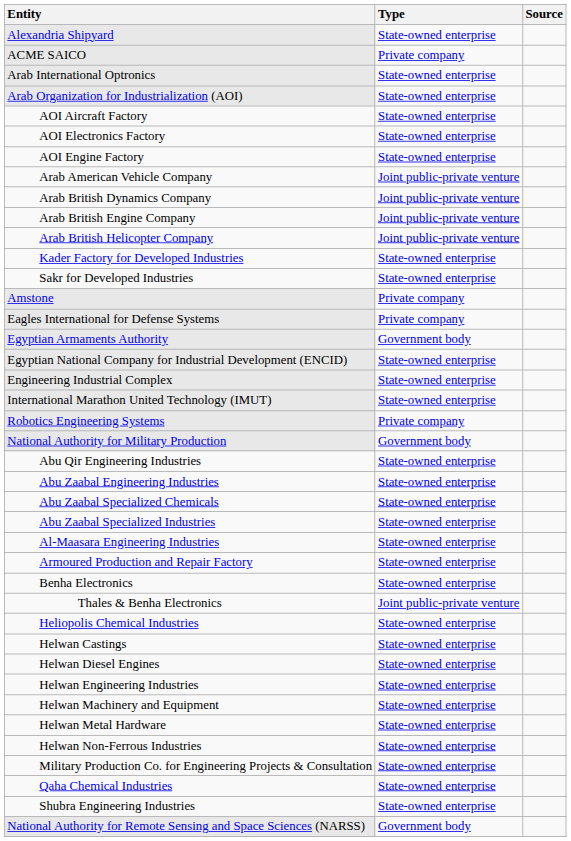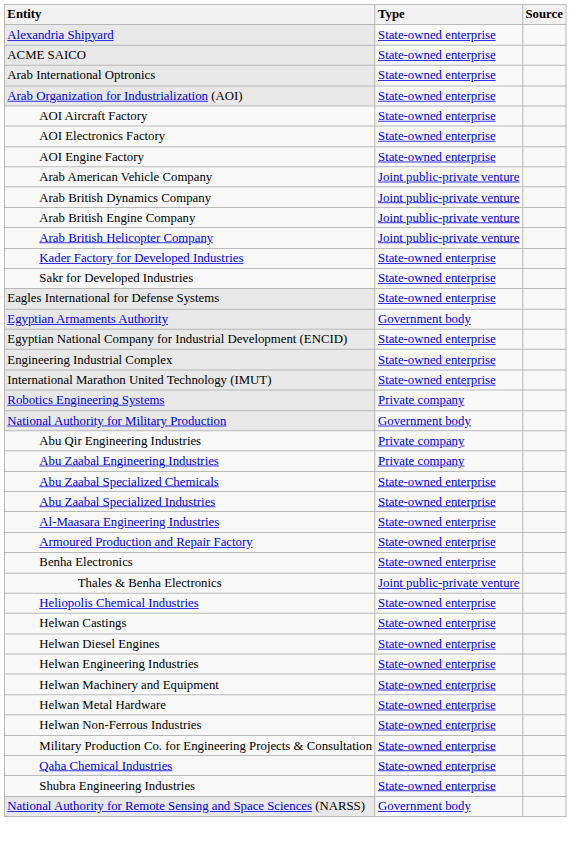ACME SAICO | Type: Private company -> State-owned enterprise
- row: Amstone | Private company
Eagles International for Defense Systems | Type: Private company -> State-owned enterprise
Abu Qir Engineering Industries | Type: State-owned enterprise -> Private company
Abu Zaabal Engineering Industries | Type: State-owned enterprise -> Private company
